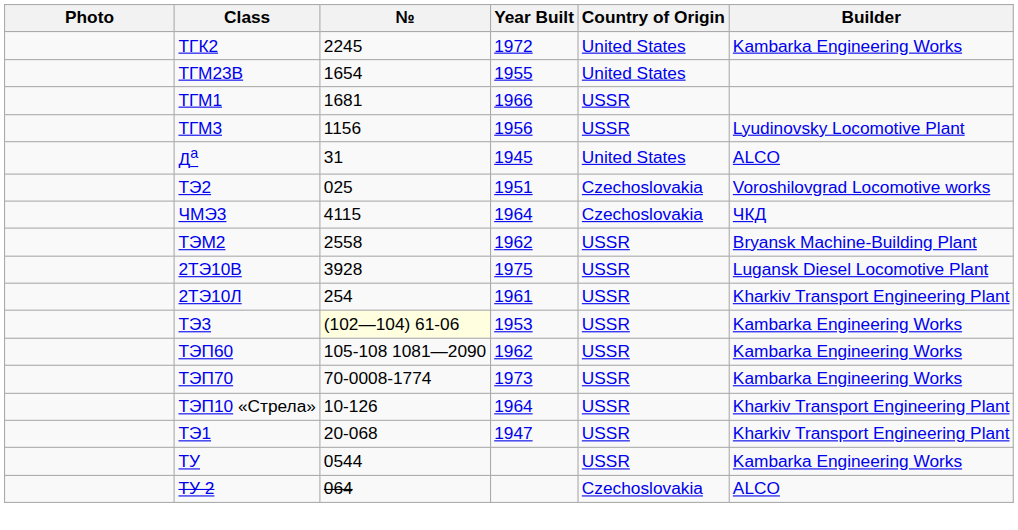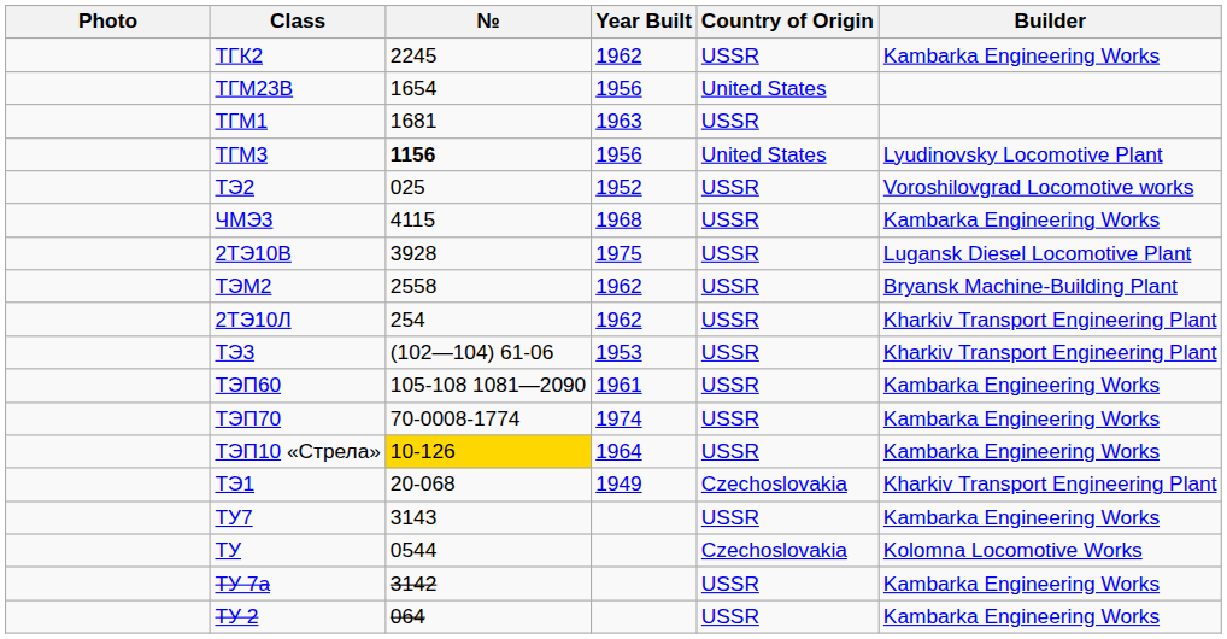ТГК2 | Year Built: 1972 -> 1962
ТГК2 | Country of Origin: United States -> USSR
ТГМ23В | Year Built: 1955 -> 1956
ТГМ1 | Year Built: 1966 -> 1963
ТГМ3 | №: normal -> bold
ТГМ3 | Country of Origin: USSR -> United States
- row: Да | 31 | 1945 | United States | ALCO
ТЭ2 | Year Built: 1951 -> 1952
ТЭ2 | Country of Origin: Czechoslovakia -> USSR
ЧМЭ3 | Year Built: 1964 -> 1968
ЧМЭ3 | Country of Origin: Czechoslovakia -> USSR
ЧМЭ3 | Builder: ЧКД -> Kambarka Engineering Works
rows swapped: 2ТЭ10В <-> ТЭМ2
2ТЭ10Л | Year Built: 1961 -> 1962
ТЭ3 | №: lightyellow background -> no background
ТЭ3 | Builder: Kambarka Engineering Works -> Kharkiv Transport Engineering Plant
ТЭП60 | Year Built: 1962 -> 1961
ТЭП70 | Year Built: 1973 -> 1974
ТЭП10 «Стрела» | №: no background -> gold background
ТЭП10 «Стрела» | Builder: Kharkiv Transport Engineering Plant -> Kambarka Engineering Works
ТЭ1 | Year Built: 1947 -> 1949
ТЭ1 | Country of Origin: USSR -> Czechoslovakia
+ row: ТУ7 | 3143 | USSR | Kambarka Engineering Works
ТУ | Country of Origin: USSR -> Czechoslovakia
ТУ | Builder: Kambarka Engineering Works -> Kolomna Locomotive Works
+ row: ТУ 7а | 3142 | USSR | Kambarka Engineering Works
ТУ 2 | Country of Origin: Czechoslovakia -> USSR
ТУ 2 | Builder: ALCO -> Kambarka Engineering Works
